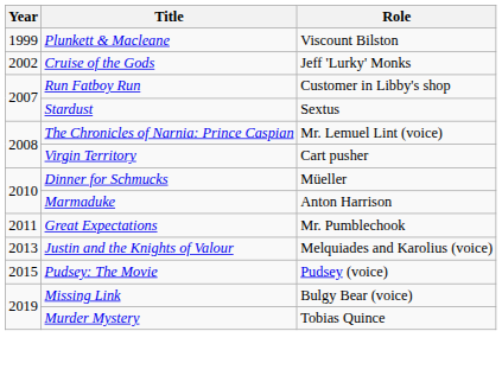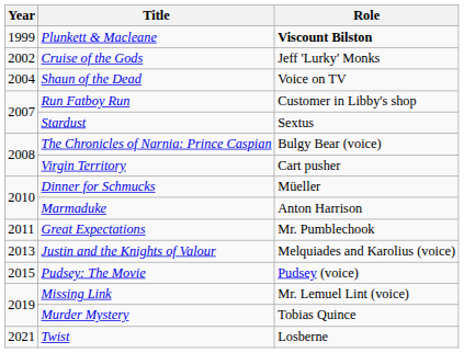Plunkett & Macleane | Role: normal -> bold
+ row: 2004 | Shaun of the Dead | Voice on TV
The Chronicles of Narnia: Prince Caspian | Role: Mr. Lemuel Lint (voice) -> Bulgy Bear (voice)
Missing Link | Role: Bulgy Bear (voice) -> Mr. Lemuel Lint (voice)
+ row: 2021 | Twist | Losberne
